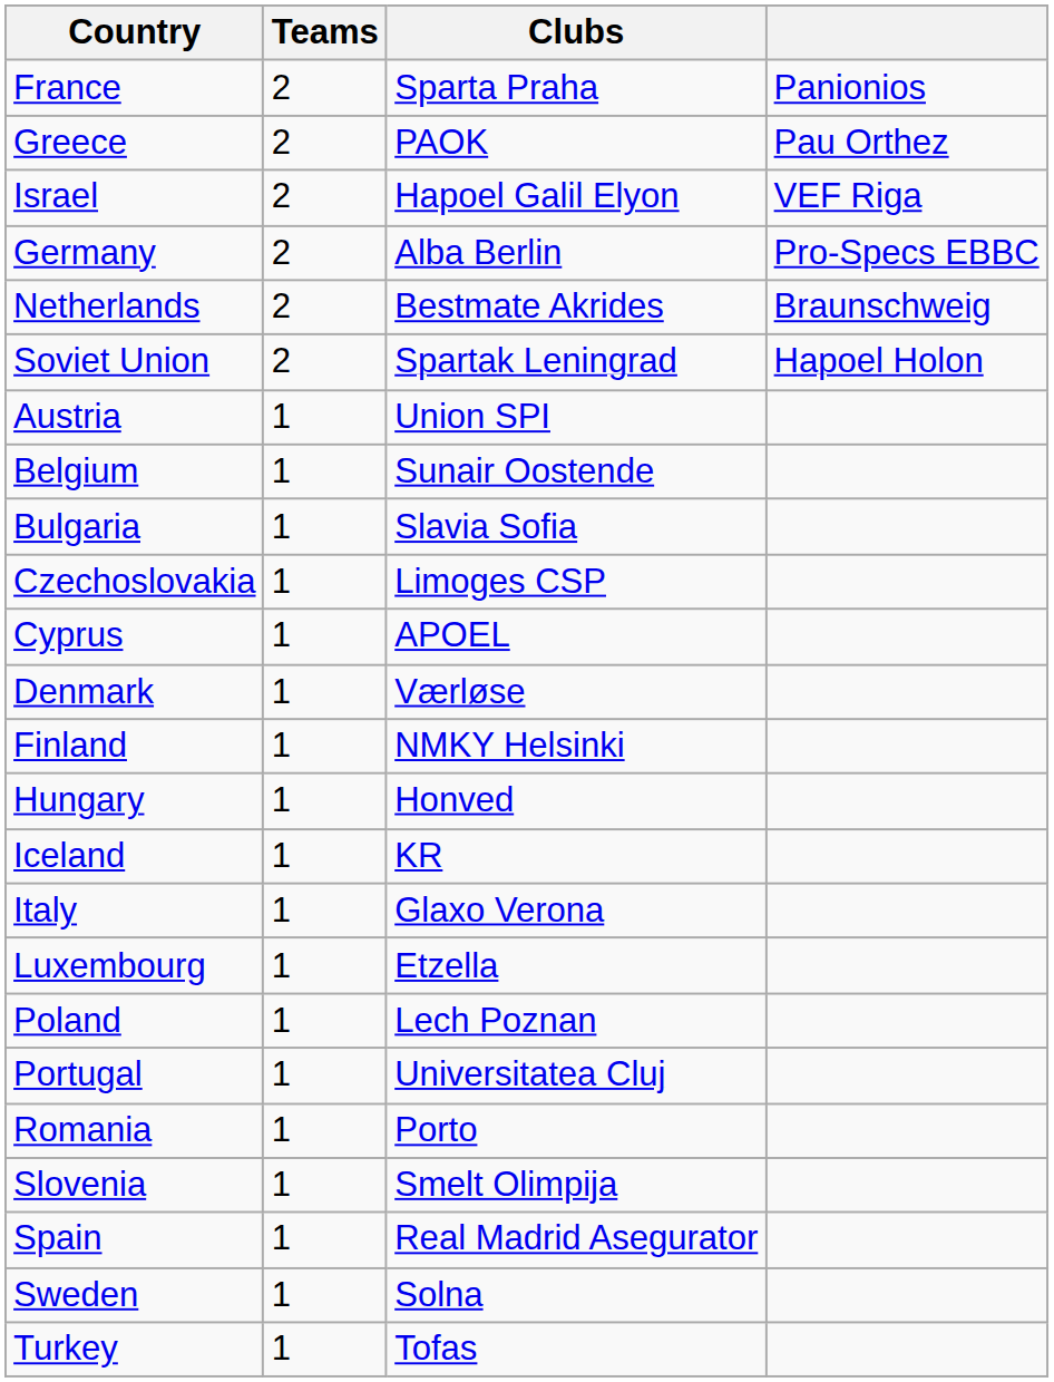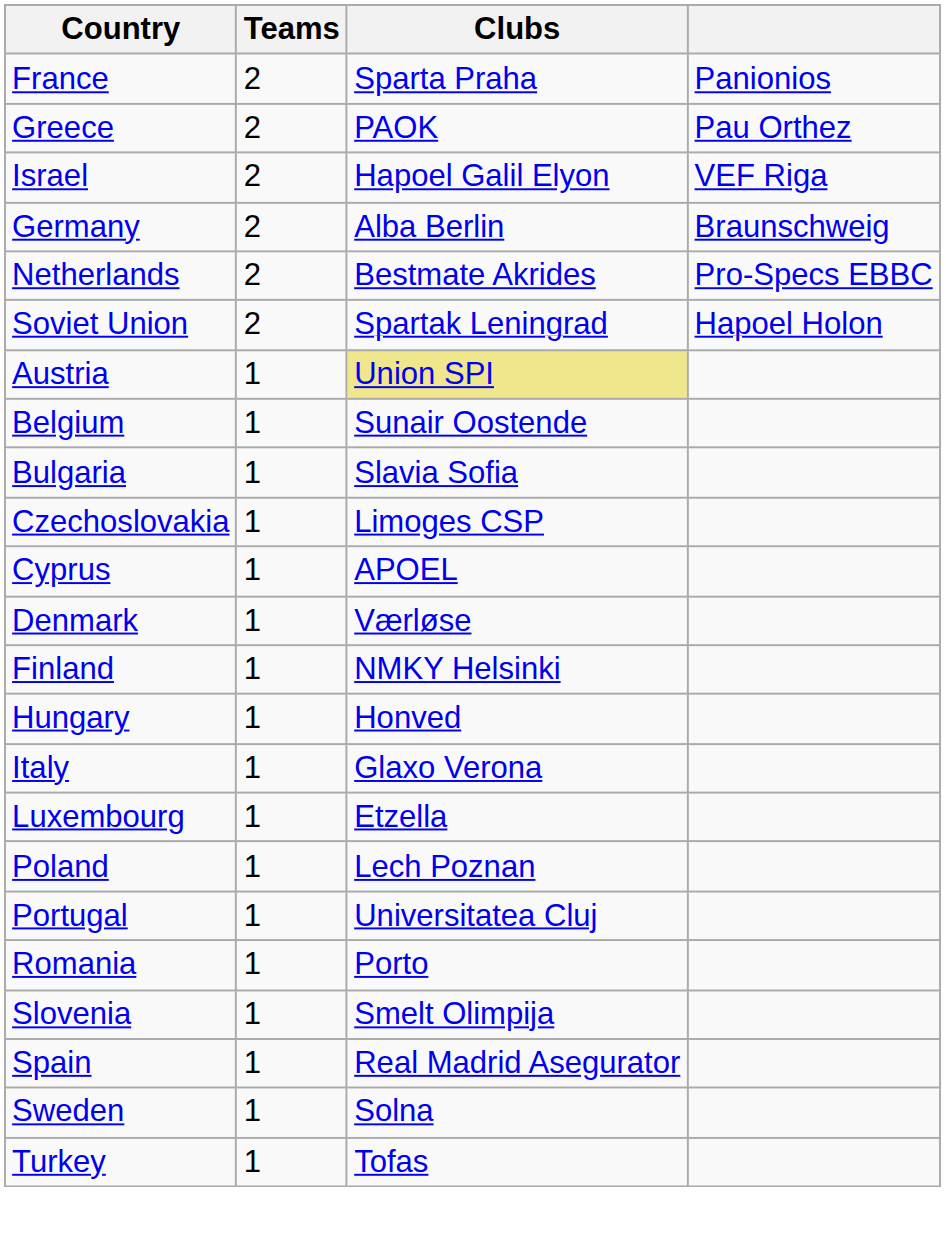Germany | column 4: Pro-Specs EBBC -> Braunschweig
Netherlands | column 4: Braunschweig -> Pro-Specs EBBC
Austria | Clubs: no background -> khaki background
- row: Iceland | 1 | KR
